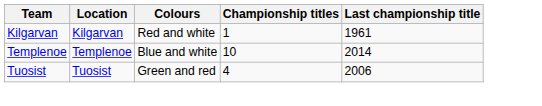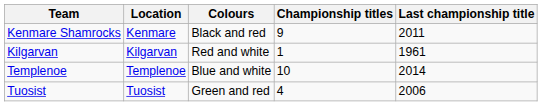+ row: Kenmare Shamrocks | Kenmare | Black and red | 9 | 2011
